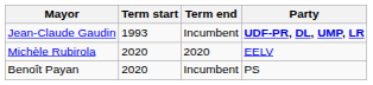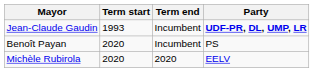rows swapped: Michèle Rubirola <-> Benoît Payan
